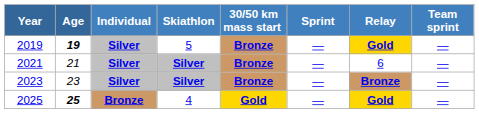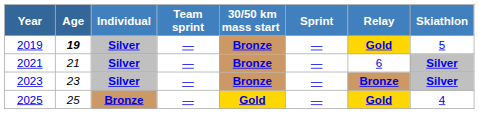columns swapped: Skiathlon <-> Team sprint
2025 | Age: bold -> normal
